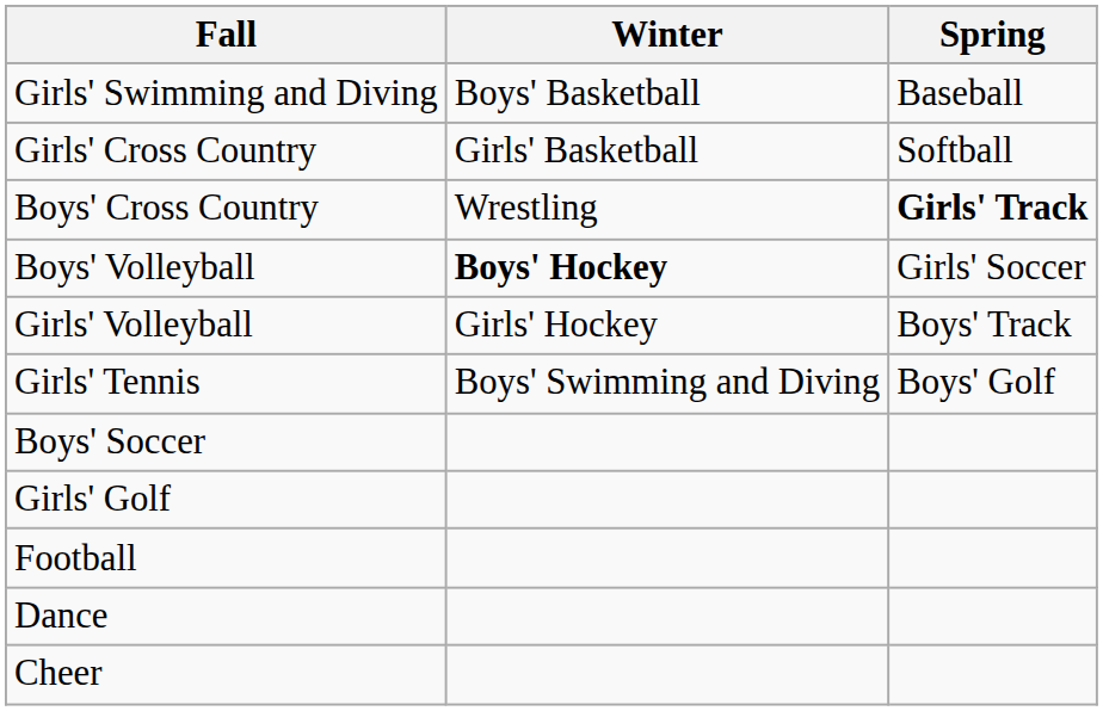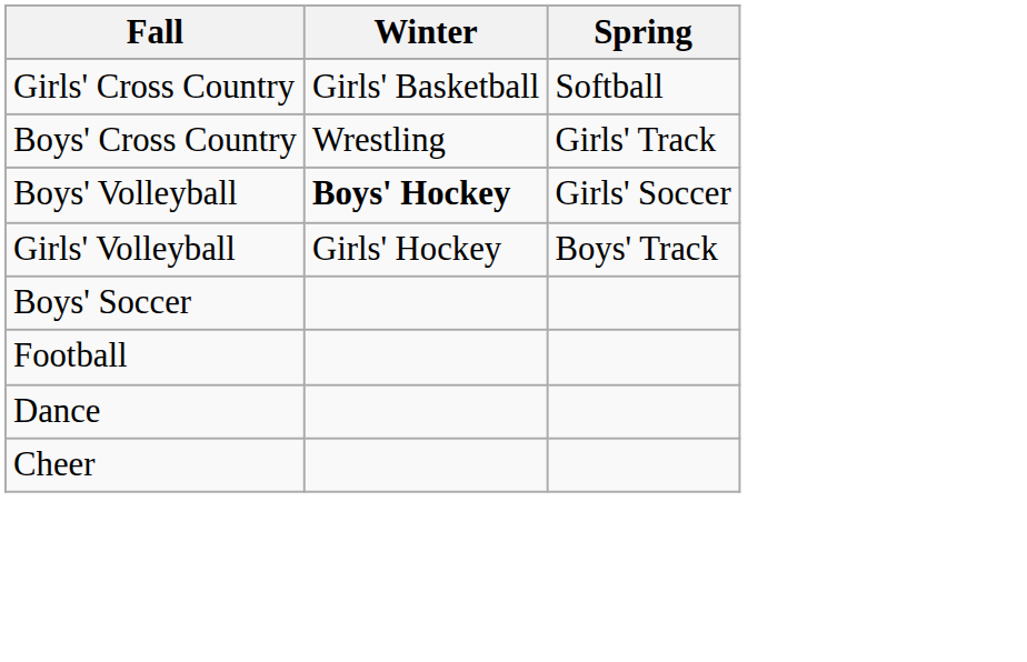- row: Girls' Swimming and Diving | Boys' Basketball | Baseball
Boys' Cross Country | Spring: bold -> normal
- row: Girls' Tennis | Boys' Swimming and Diving | Boys' Golf
- row: Girls' Golf
